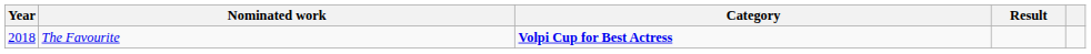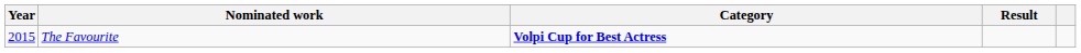The Favourite | Year: 2018 -> 2015
